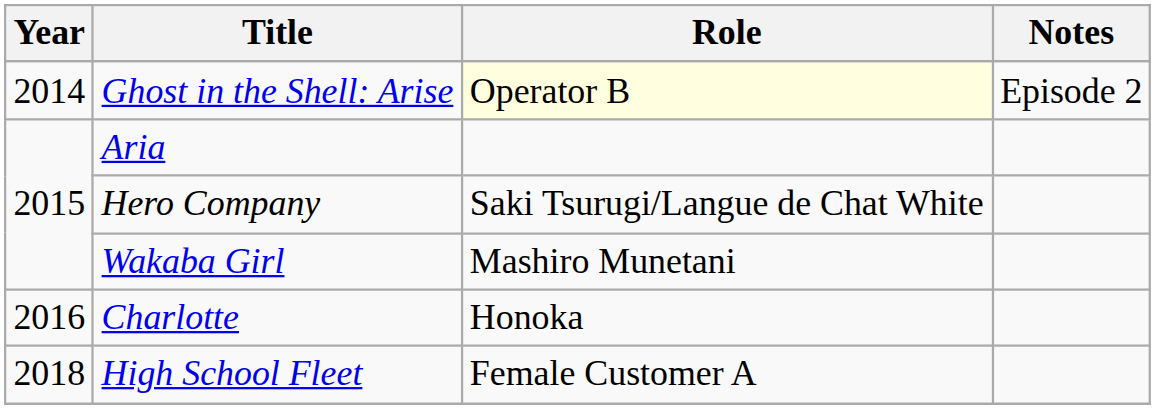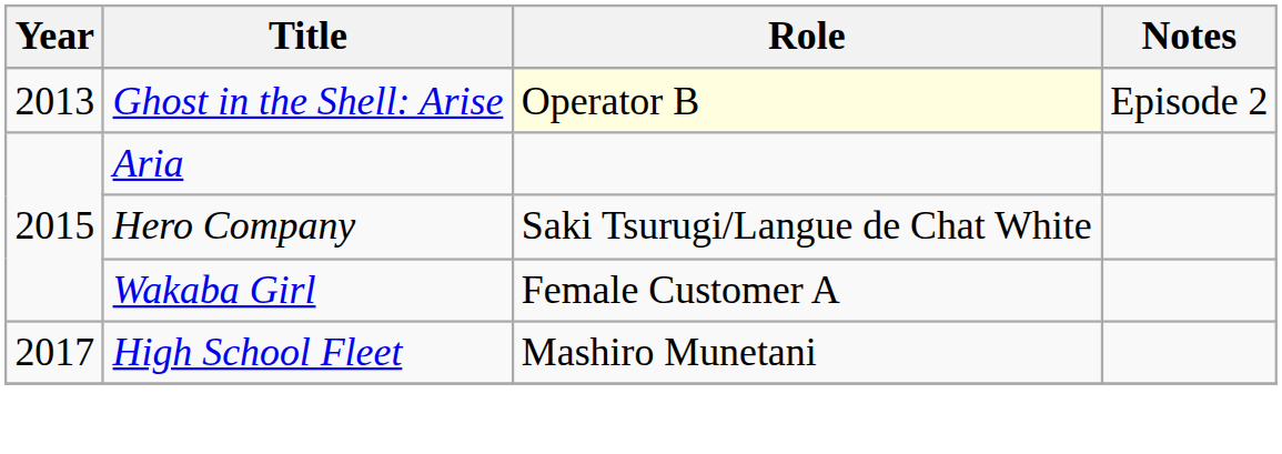Ghost in the Shell: Arise | Year: 2014 -> 2013
Wakaba Girl | Role: Mashiro Munetani -> Female Customer A
- row: 2016 | Charlotte | Honoka
High School Fleet | Year: 2018 -> 2017
High School Fleet | Role: Female Customer A -> Mashiro Munetani
